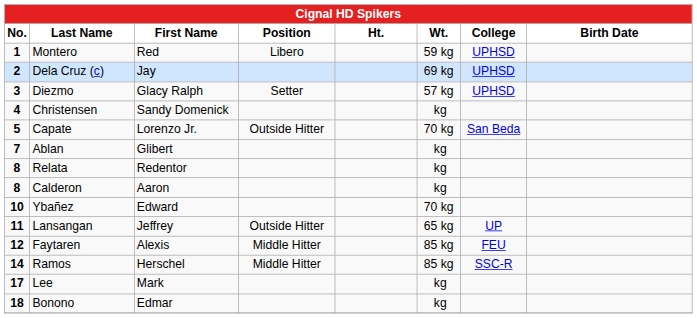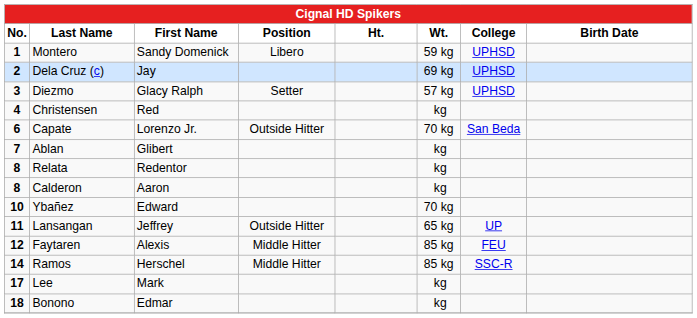Montero | First Name: Red -> Sandy Domenick
Christensen | First Name: Sandy Domenick -> Red
Capate | No.: 5 -> 6
